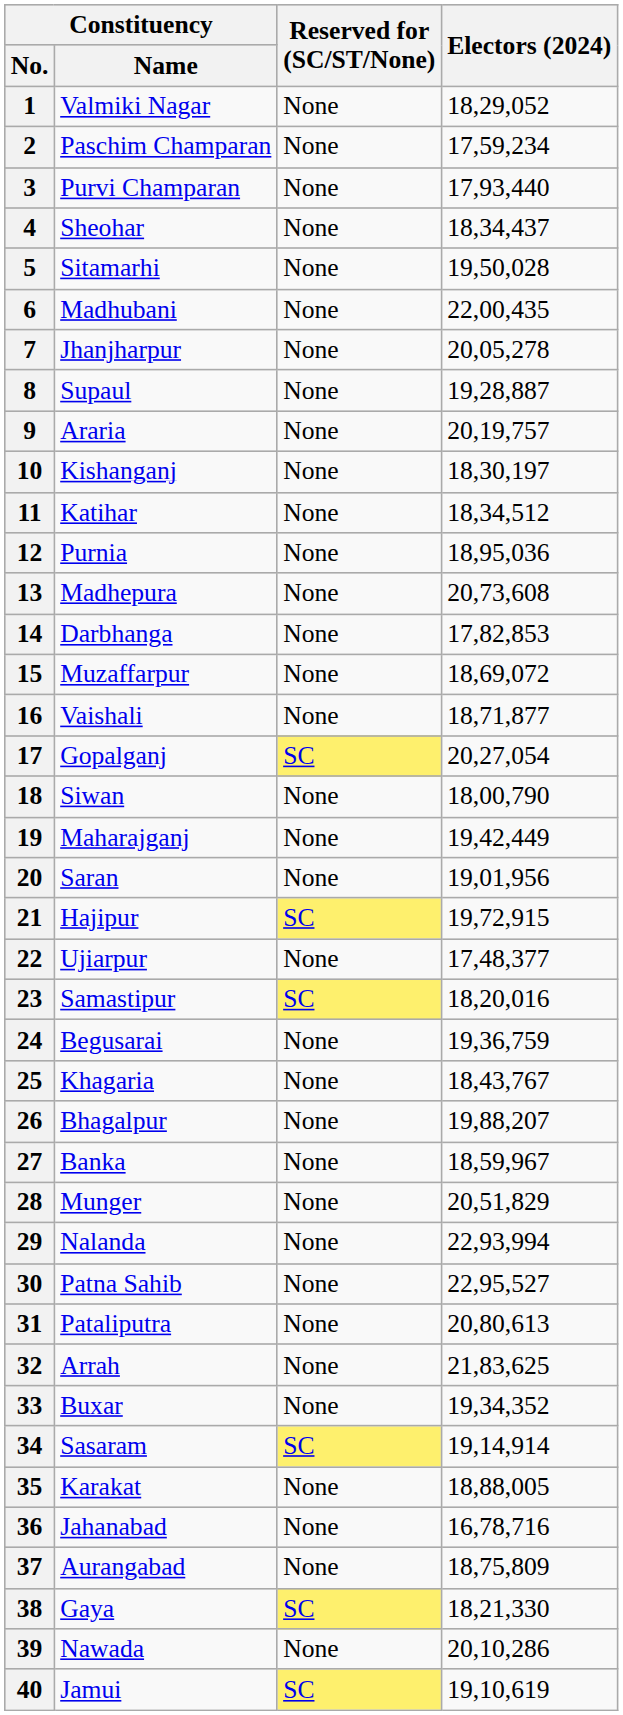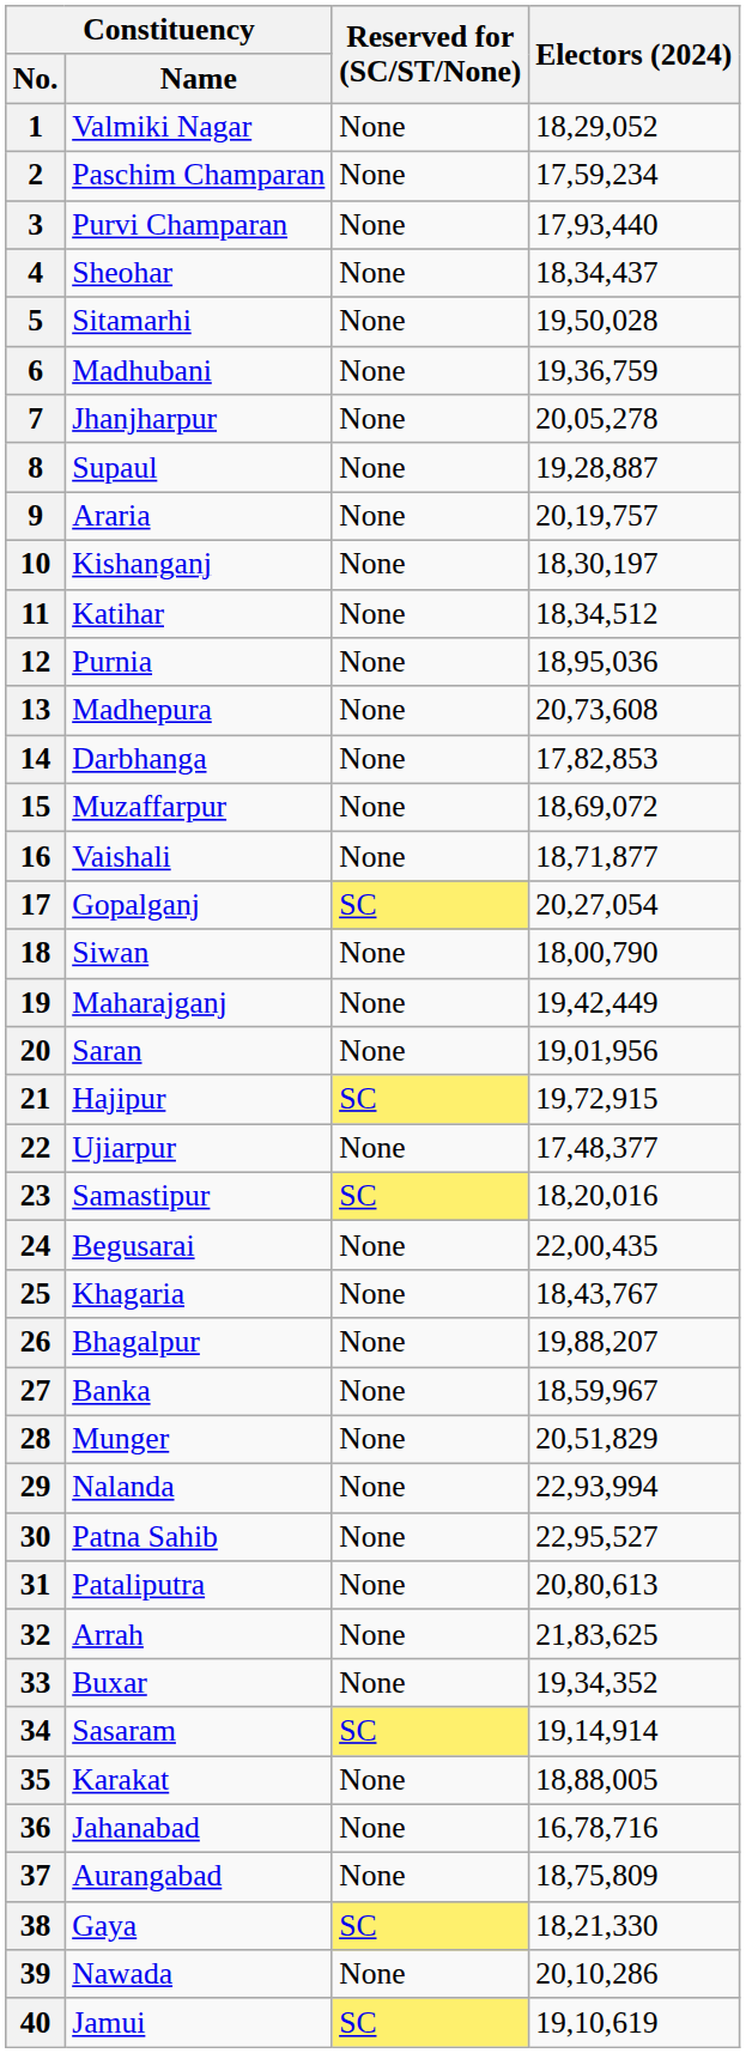6 | Electors (2024): 22,00,435 -> 19,36,759
24 | Electors (2024): 19,36,759 -> 22,00,435
